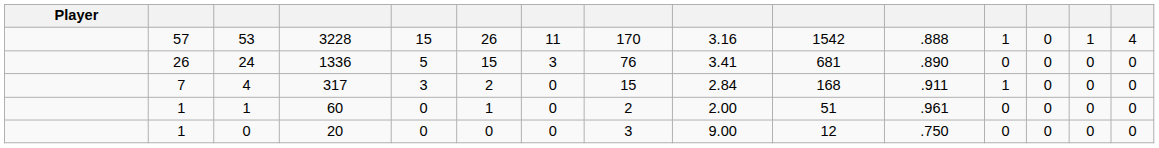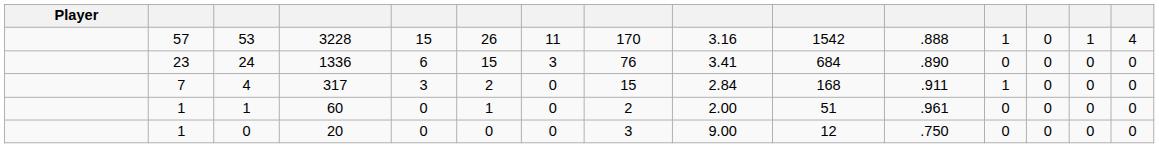24 | column 2: 26 -> 23
24 | column 5: 5 -> 6
24 | column 10: 681 -> 684
